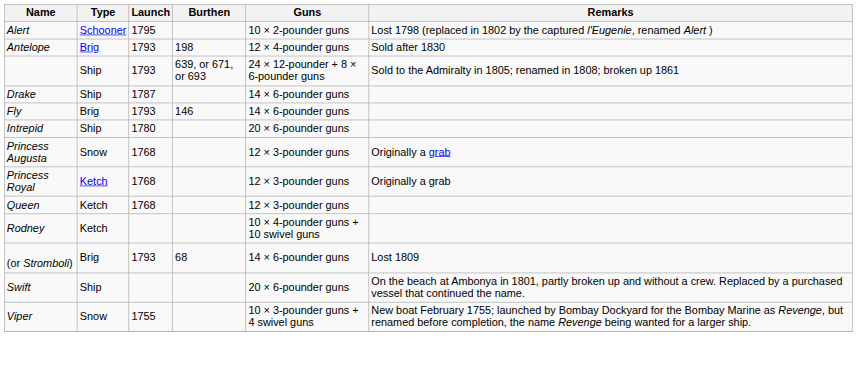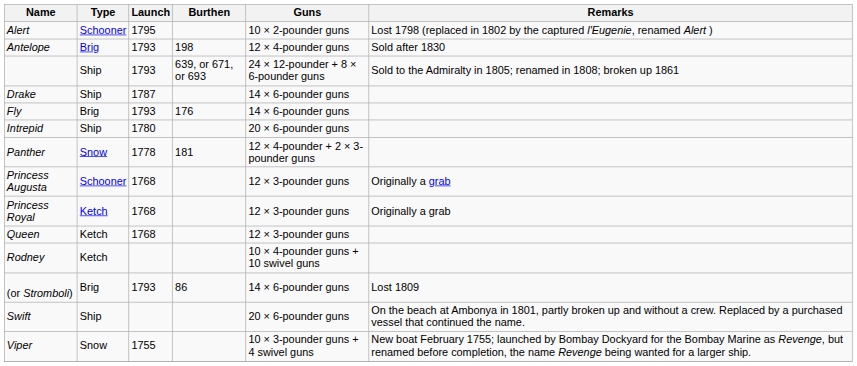Fly | Burthen: 146 -> 176
+ row: Panther | Snow | 1778 | 181 | 12 × 4-pounder + 2 × 3-pounder guns
Princess Augusta | Type: Snow -> Schooner
(or Stromboli) | Burthen: 68 -> 86
